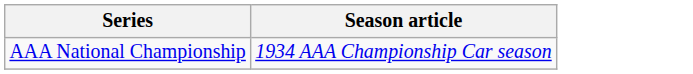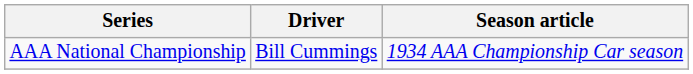+ column: Driver | Bill Cummings
